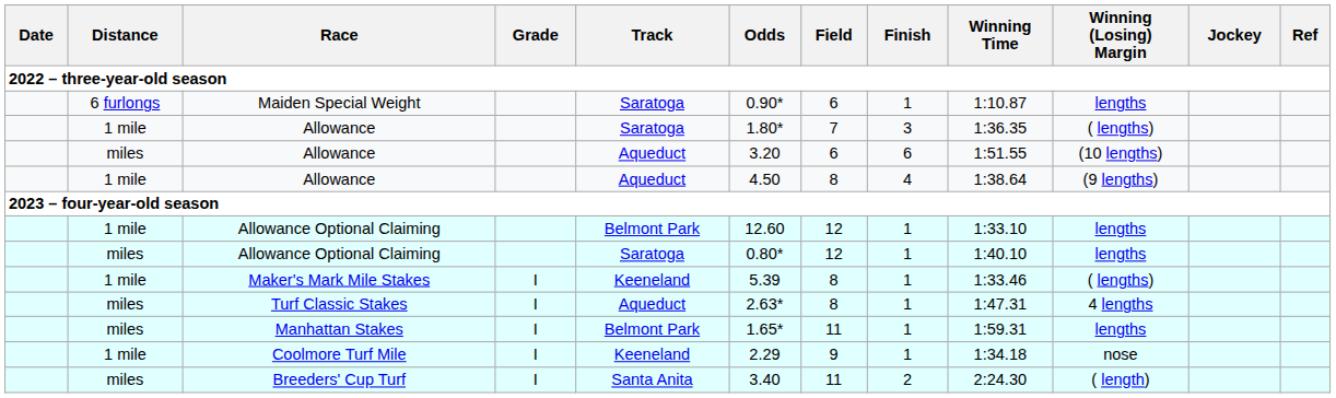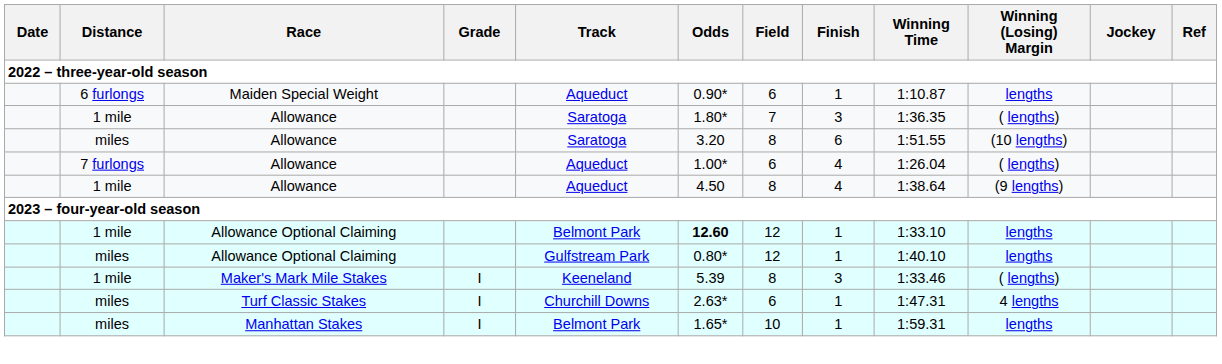Maiden Special Weight | Track: Saratoga -> Aqueduct
miles / Allowance | Track: Aqueduct -> Saratoga
miles / Allowance | Field: 6 -> 8
+ row: 7 furlongs | Allowance | Aqueduct | 1.00* | 6 | 4 | 1:26.04 | ( lengths)
1 mile / Allowance Optional Claiming | Odds: normal -> bold
miles / Allowance Optional Claiming | Track: Saratoga -> Gulfstream Park
Maker's Mark Mile Stakes | Finish: 1 -> 3
Turf Classic Stakes | Track: Aqueduct -> Churchill Downs
Turf Classic Stakes | Field: 8 -> 6
Manhattan Stakes | Field: 11 -> 10
- row: 1 mile | Coolmore Turf Mile | I | Keeneland | 2.29 | 9 | 1 | 1:34.18 | nose
- row: miles | Breeders' Cup Turf | I | Santa Anita | 3.40 | 11 | 2 | 2:24.30 | ( length)
